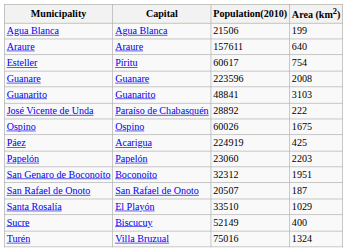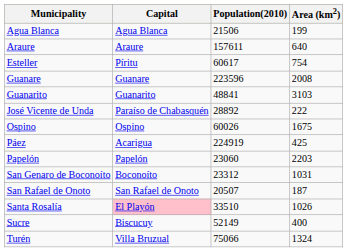San Genaro de Boconoíto | Population(2010): 32312 -> 23312
San Genaro de Boconoíto | Area (km2): 1951 -> 1031
Santa Rosalía | Capital: no background -> pink background
Santa Rosalía | Area (km2): 1029 -> 1026
Turén | Population(2010): 75016 -> 75066
